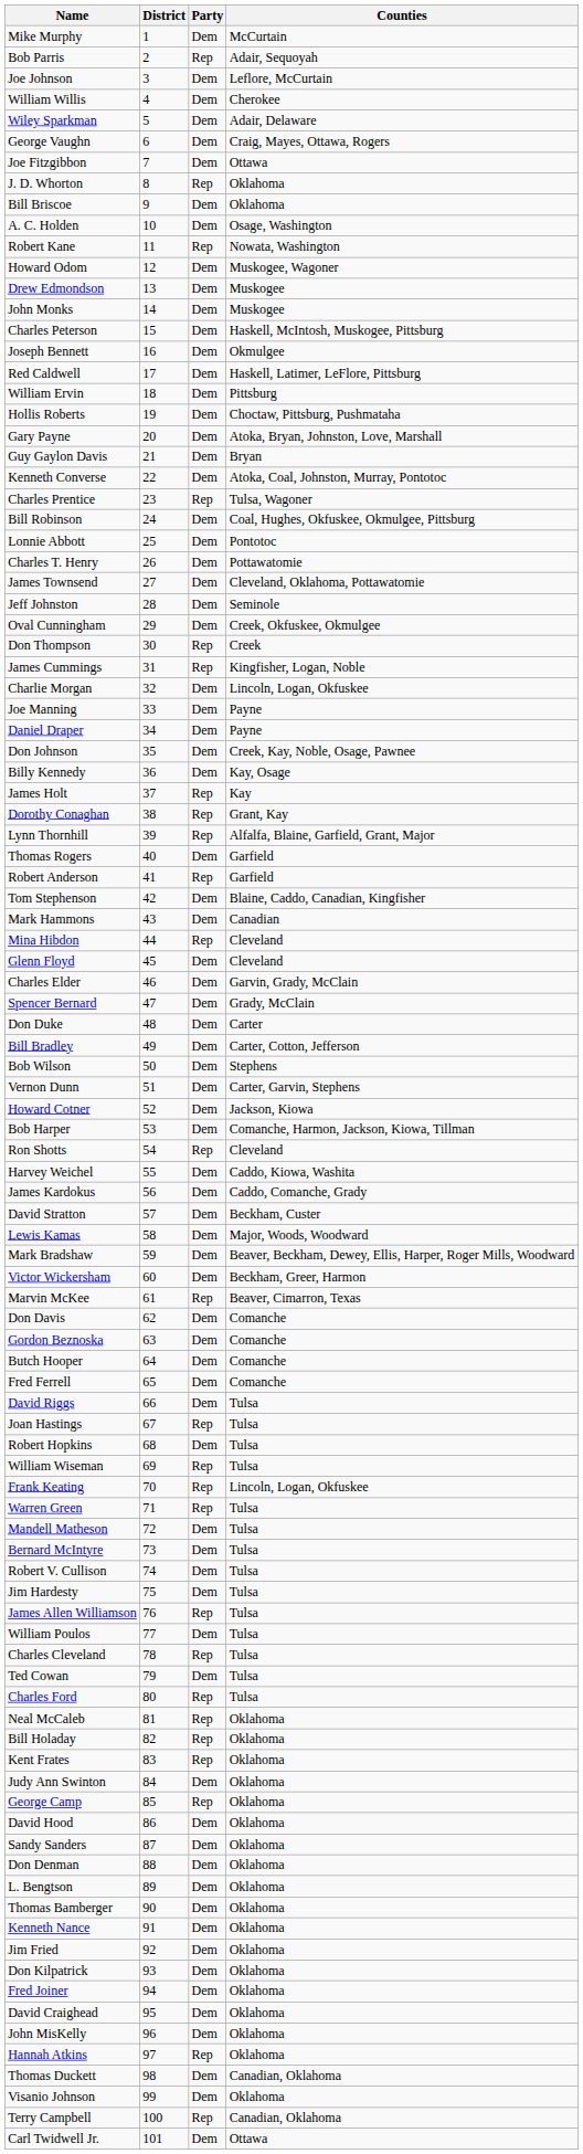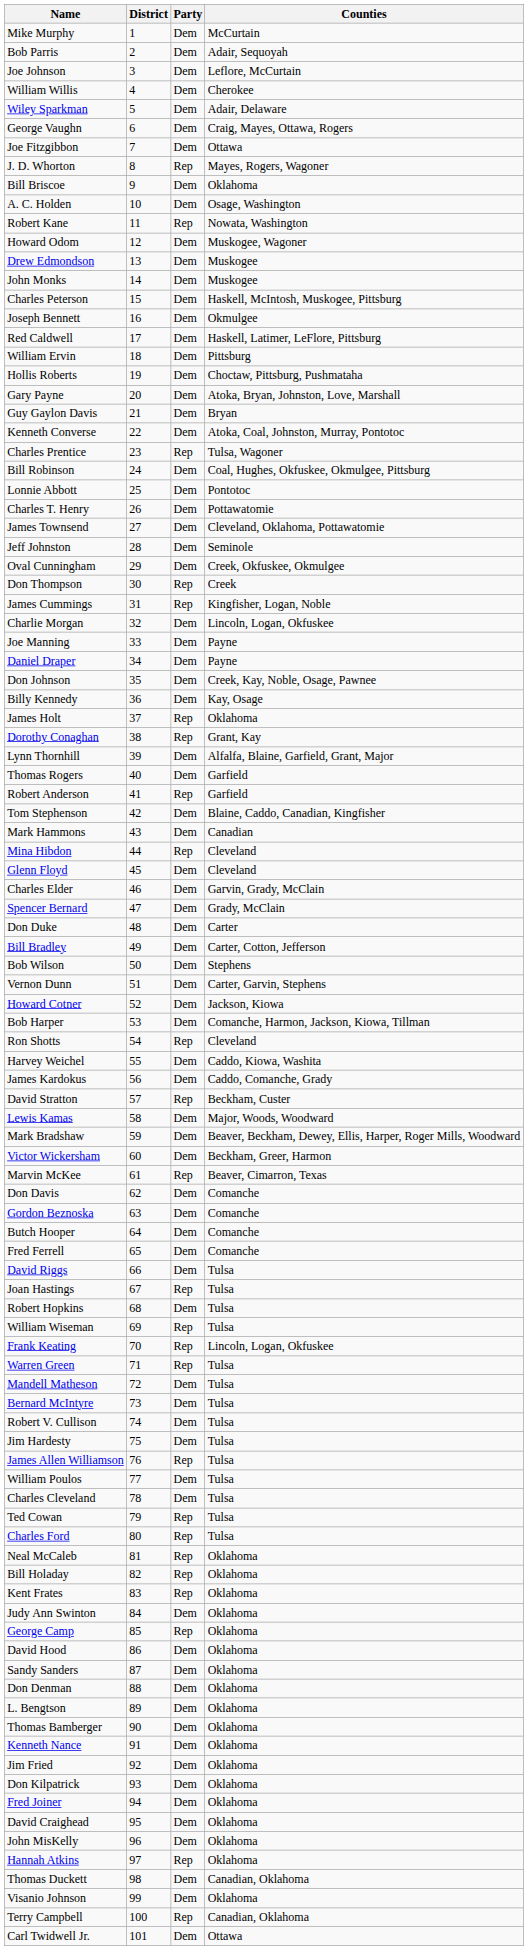Bob Parris | Party: Rep -> Dem
J. D. Whorton | Counties: Oklahoma -> Mayes, Rogers, Wagoner
James Holt | Counties: Kay -> Oklahoma
Lynn Thornhill | Party: Rep -> Dem
David Stratton | Party: Dem -> Rep
Charles Cleveland | Party: Rep -> Dem
Ted Cowan | Party: Dem -> Rep
